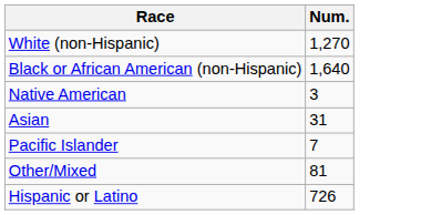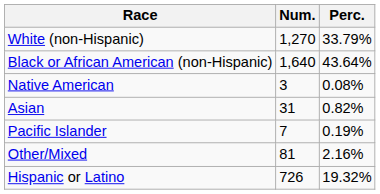+ column: Perc. | 33.79% | 43.64% | 0.08% | 0.82% | 0.19% | 2.16% | 19.32%
